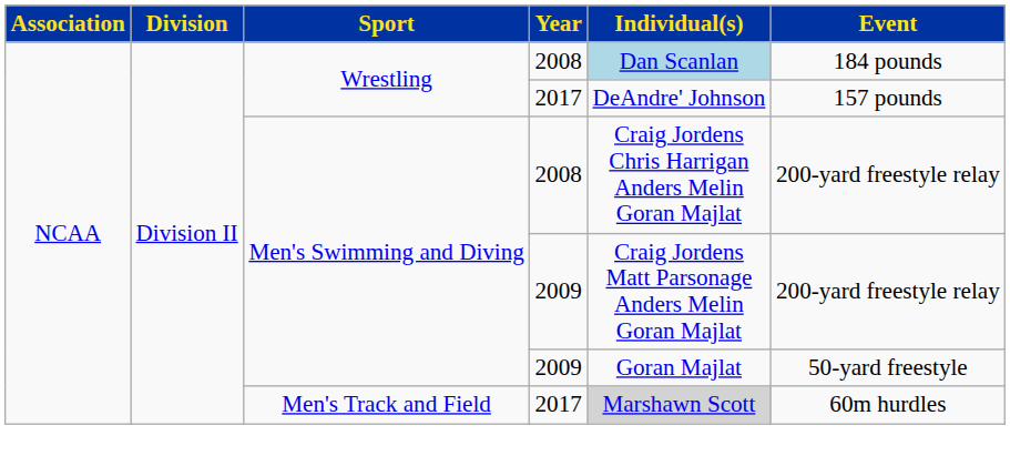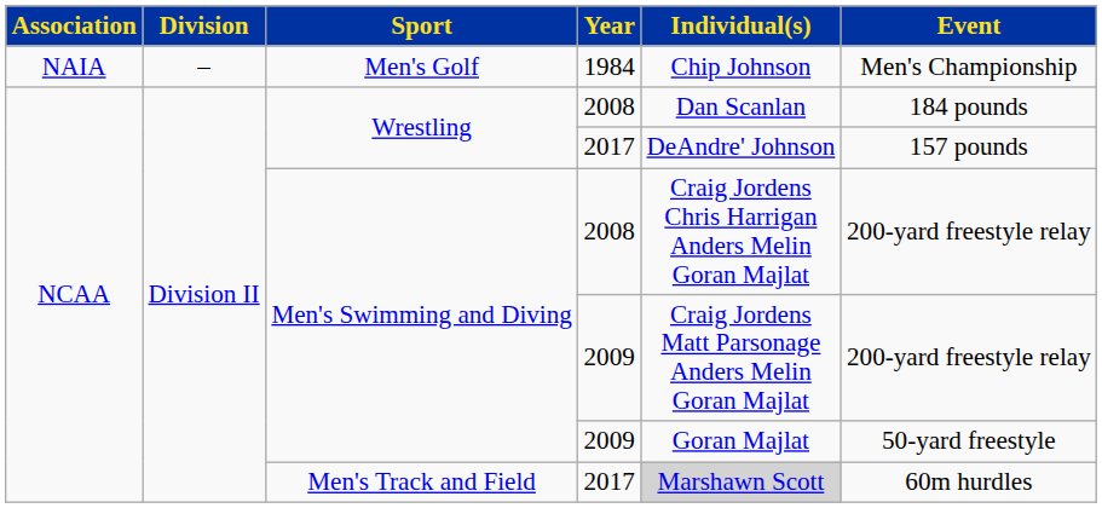+ row: NAIA | – | Men's Golf | 1984 | Chip Johnson | Men's Championship
Wrestling / 2008 | Individual(s): lightblue background -> no background
